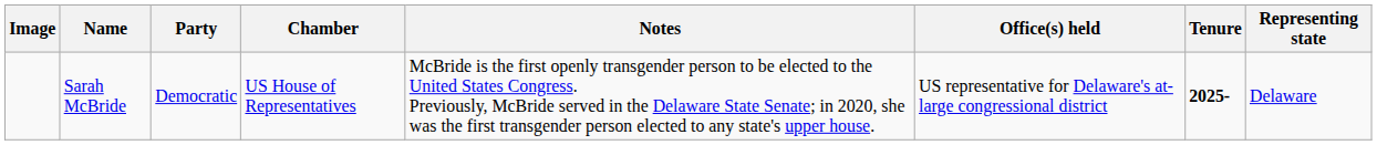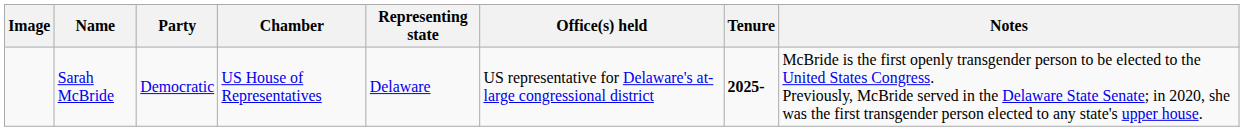columns swapped: Representing state <-> Notes
